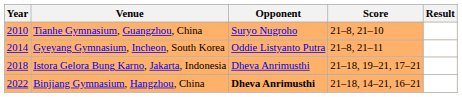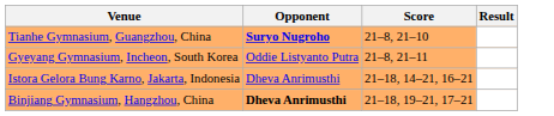- column: Year | 2010 | 2014 | 2018 | 2022
Tianhe Gymnasium, Guangzhou, China | Opponent: normal -> bold
Istora Gelora Bung Karno, Jakarta, Indonesia | Score: 21–18, 19–21, 17–21 -> 21–18, 14–21, 16–21
Binjiang Gymnasium, Hangzhou, China | Score: 21–18, 14–21, 16–21 -> 21–18, 19–21, 17–21
